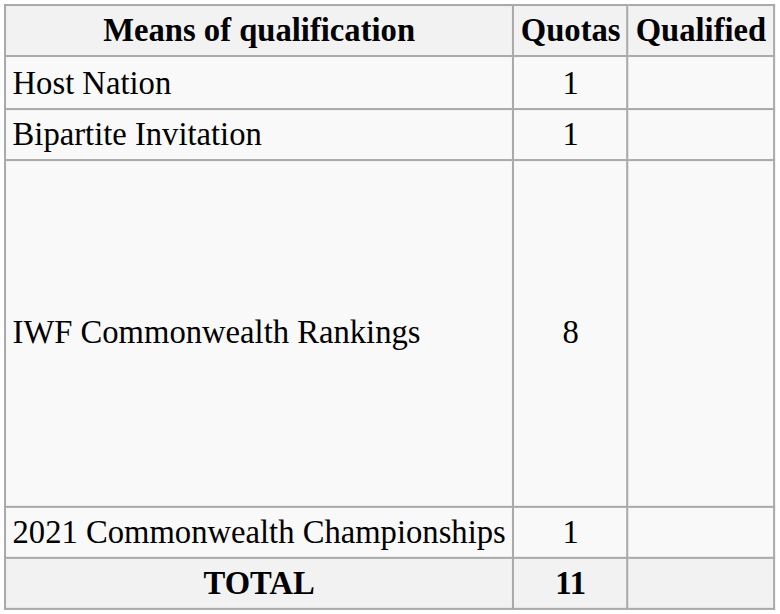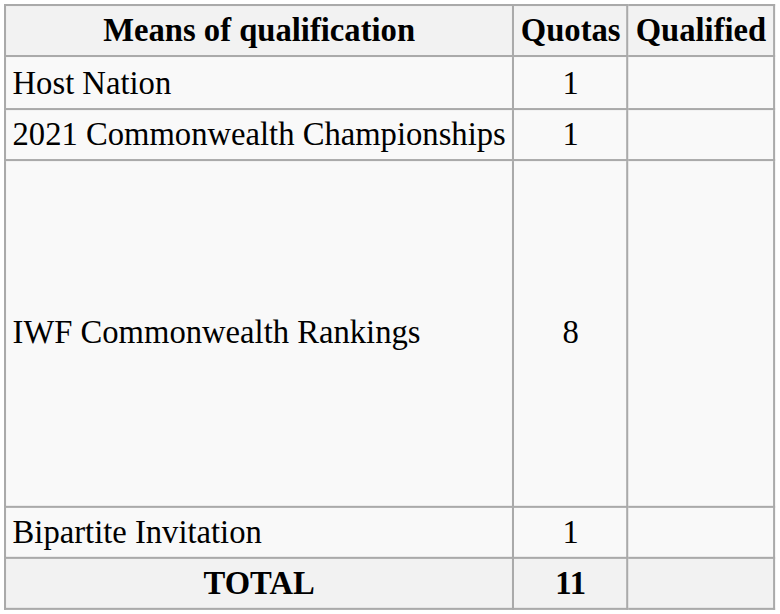rows swapped: 2021 Commonwealth Championships <-> Bipartite Invitation
